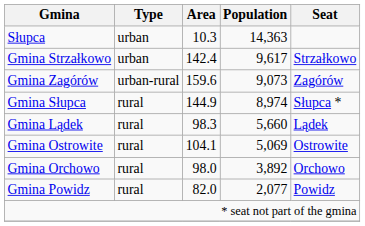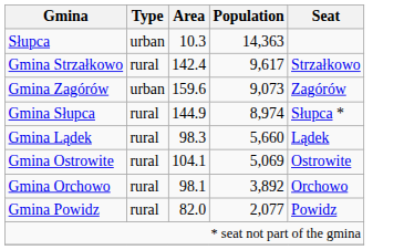Gmina Strzałkowo | Type: urban -> rural
Gmina Zagórów | Type: urban-rural -> urban
Gmina Orchowo | Area: 98.0 -> 98.1
